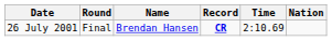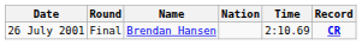columns swapped: Nation <-> Record
